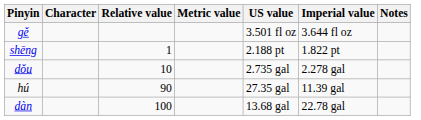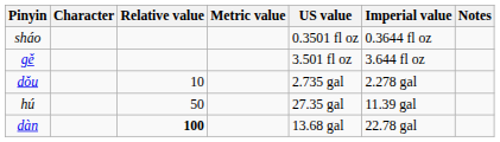+ row: sháo | 0.3501 fl oz | 0.3644 fl oz
- row: shēng | 1 | 2.188 pt | 1.822 pt
hú | Relative value: 90 -> 50
dàn | Relative value: normal -> bold
